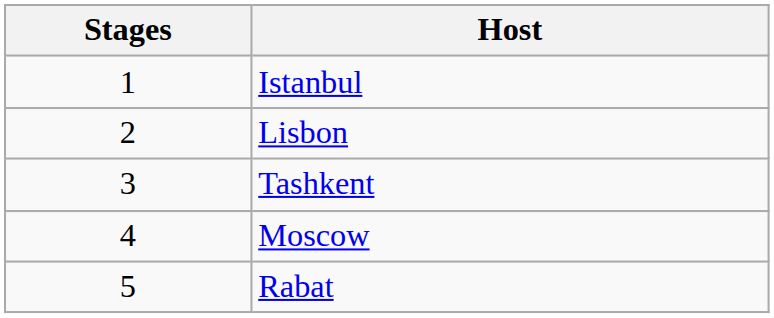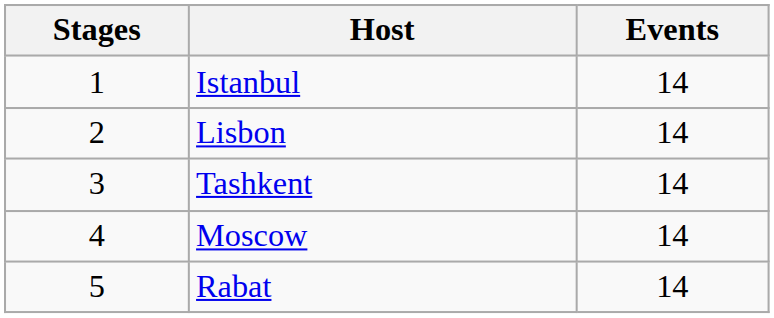+ column: Events | 14 | 14 | 14 | 14 | 14
